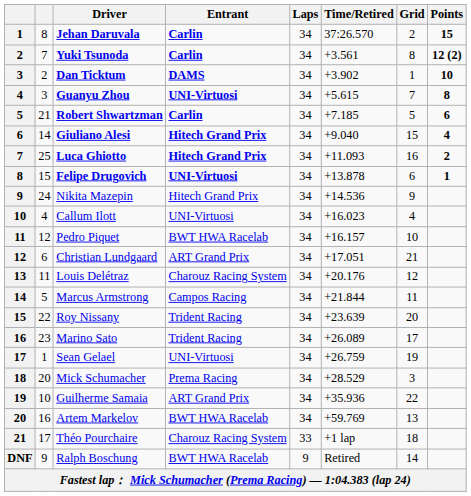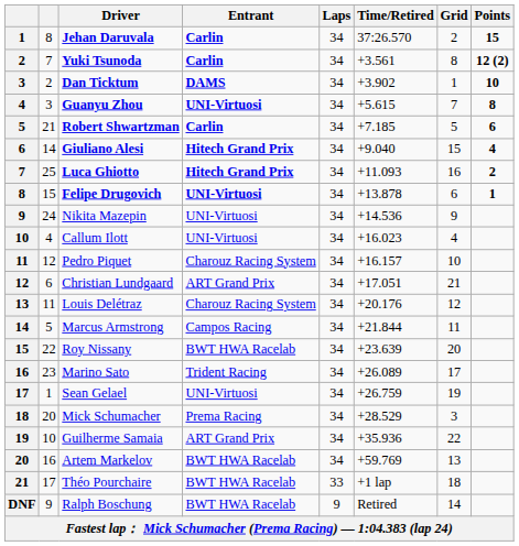Nikita Mazepin | Entrant: Hitech Grand Prix -> UNI-Virtuosi
Pedro Piquet | Entrant: BWT HWA Racelab -> Charouz Racing System
Roy Nissany | Entrant: Trident Racing -> BWT HWA Racelab
Théo Pourchaire | Entrant: Charouz Racing System -> BWT HWA Racelab
